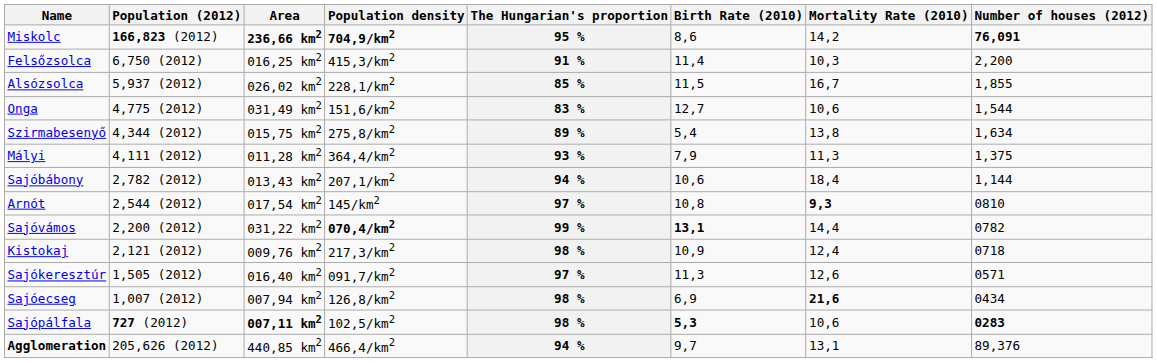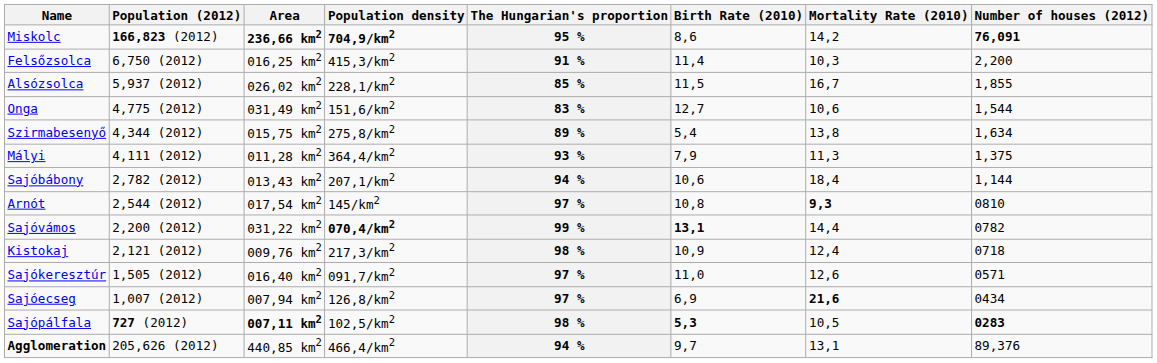Sajókeresztúr | Birth Rate (2010): 11,3 -> 11,0
Sajóecseg | The Hungarian's proportion: 98 % -> 97 %
Sajópálfala | Mortality Rate (2010): 10,6 -> 10,5
